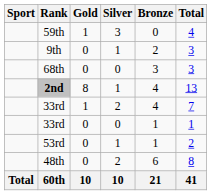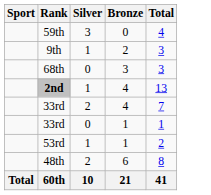- column: Gold | 1 | 0 | 0 | 8 | 1 | 0 | 0 | 0 | 10
